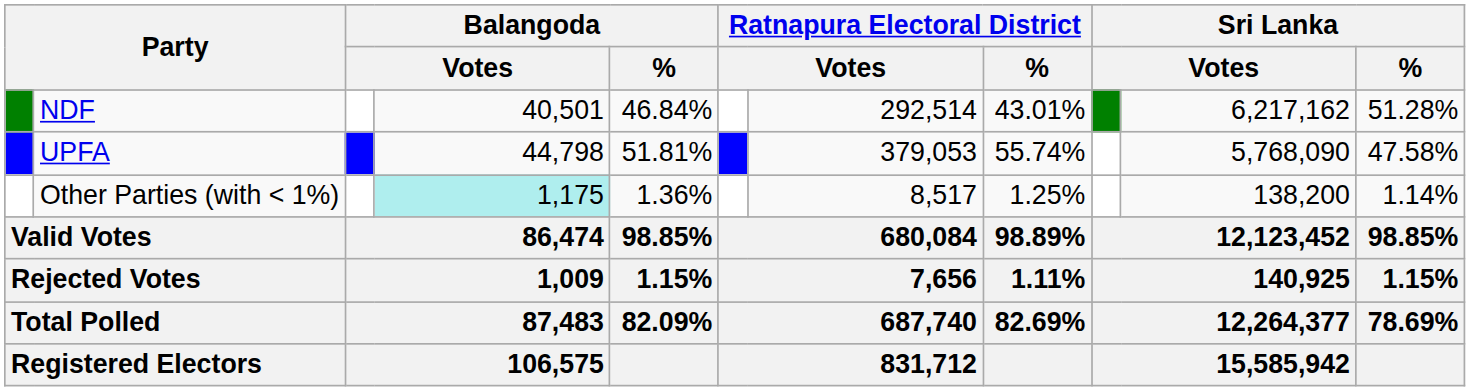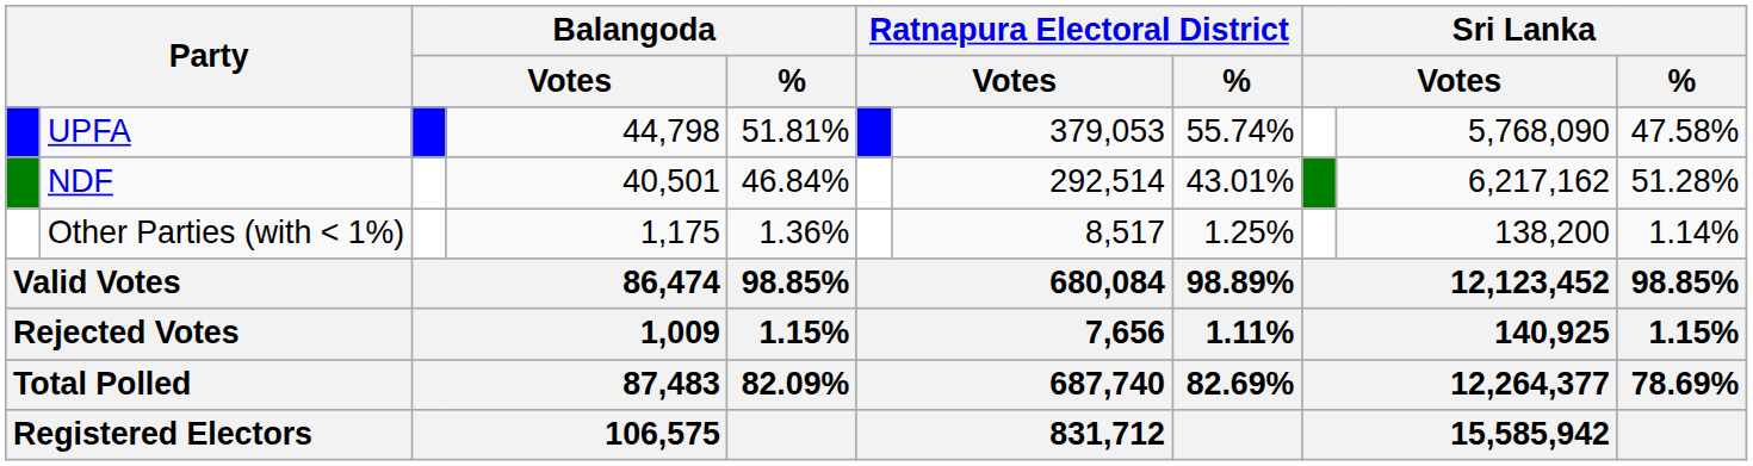rows swapped: UPFA <-> NDF
Other Parties (with < 1%) | column 4: paleturquoise background -> no background
